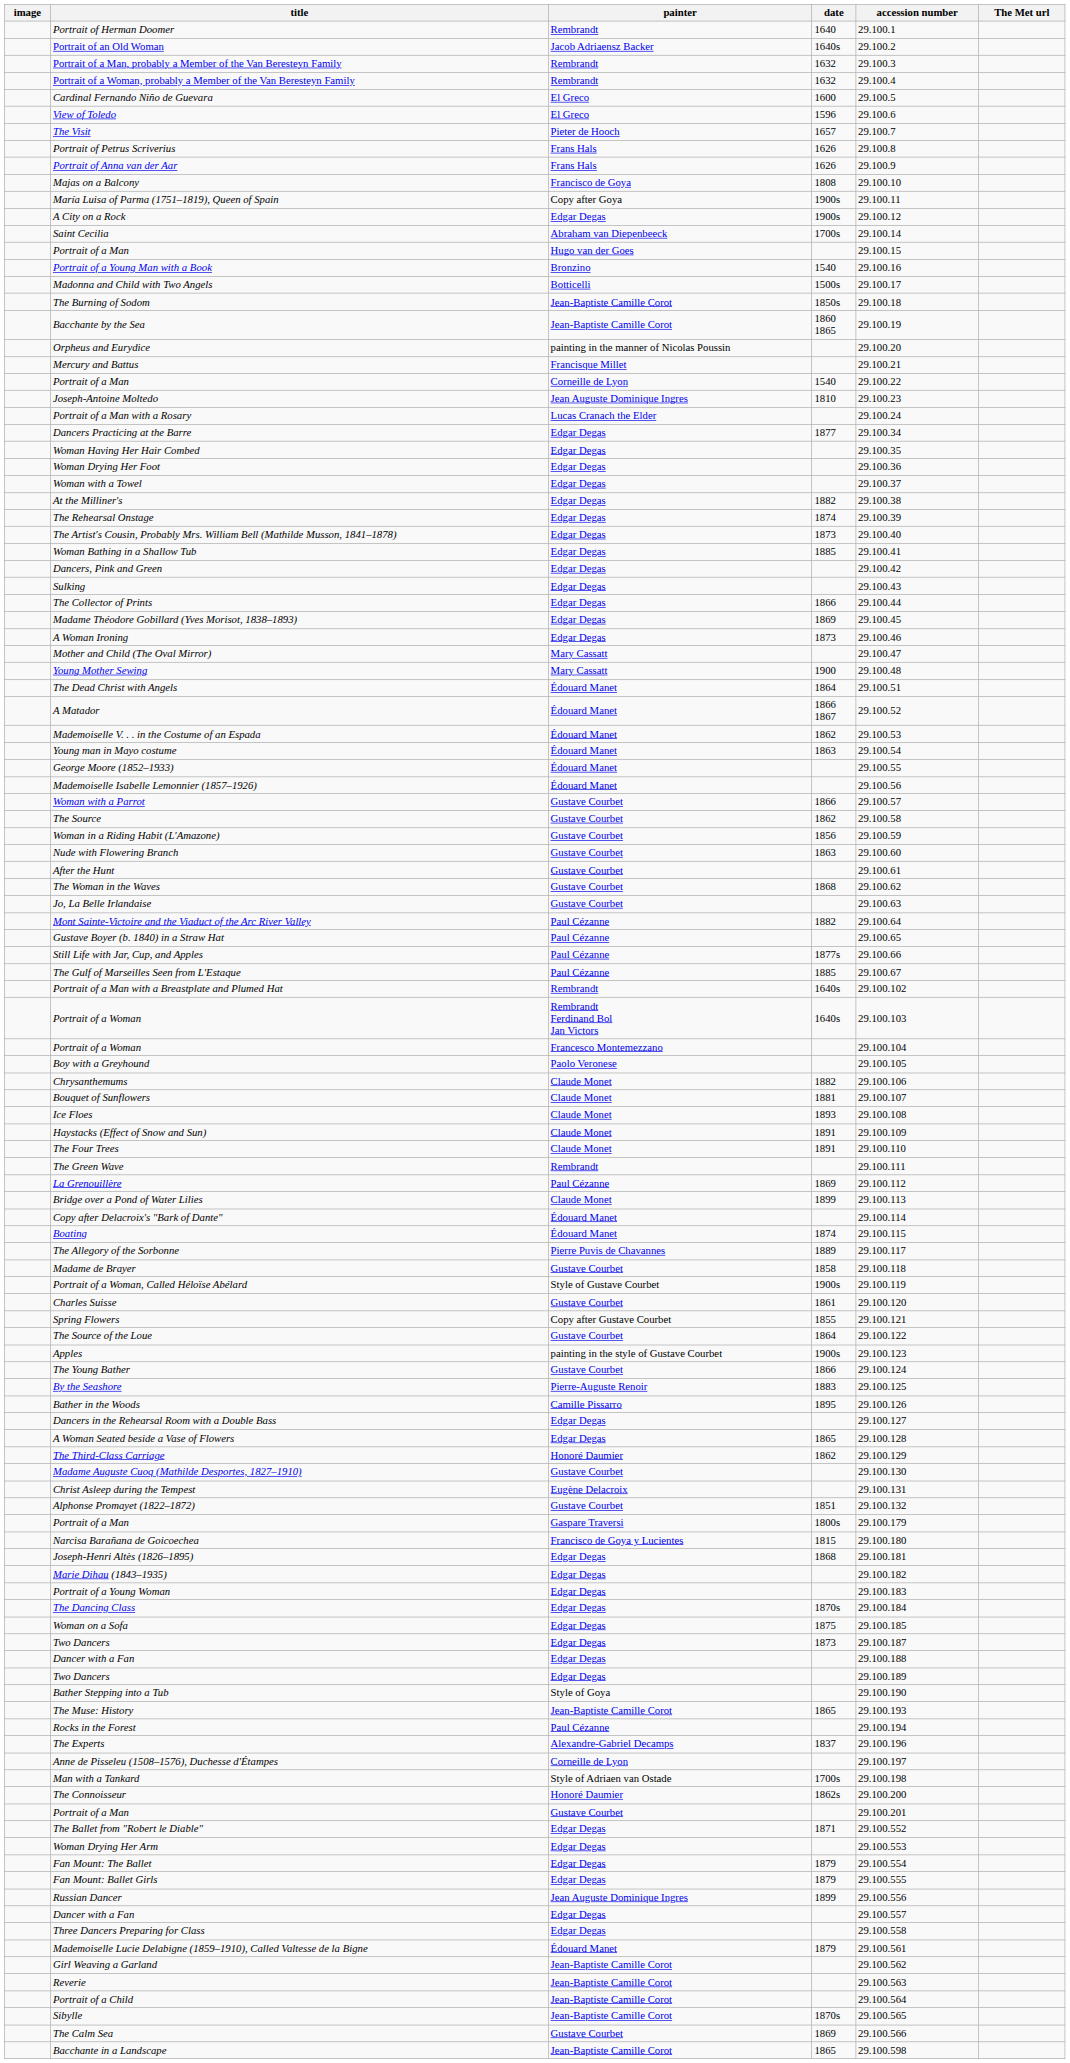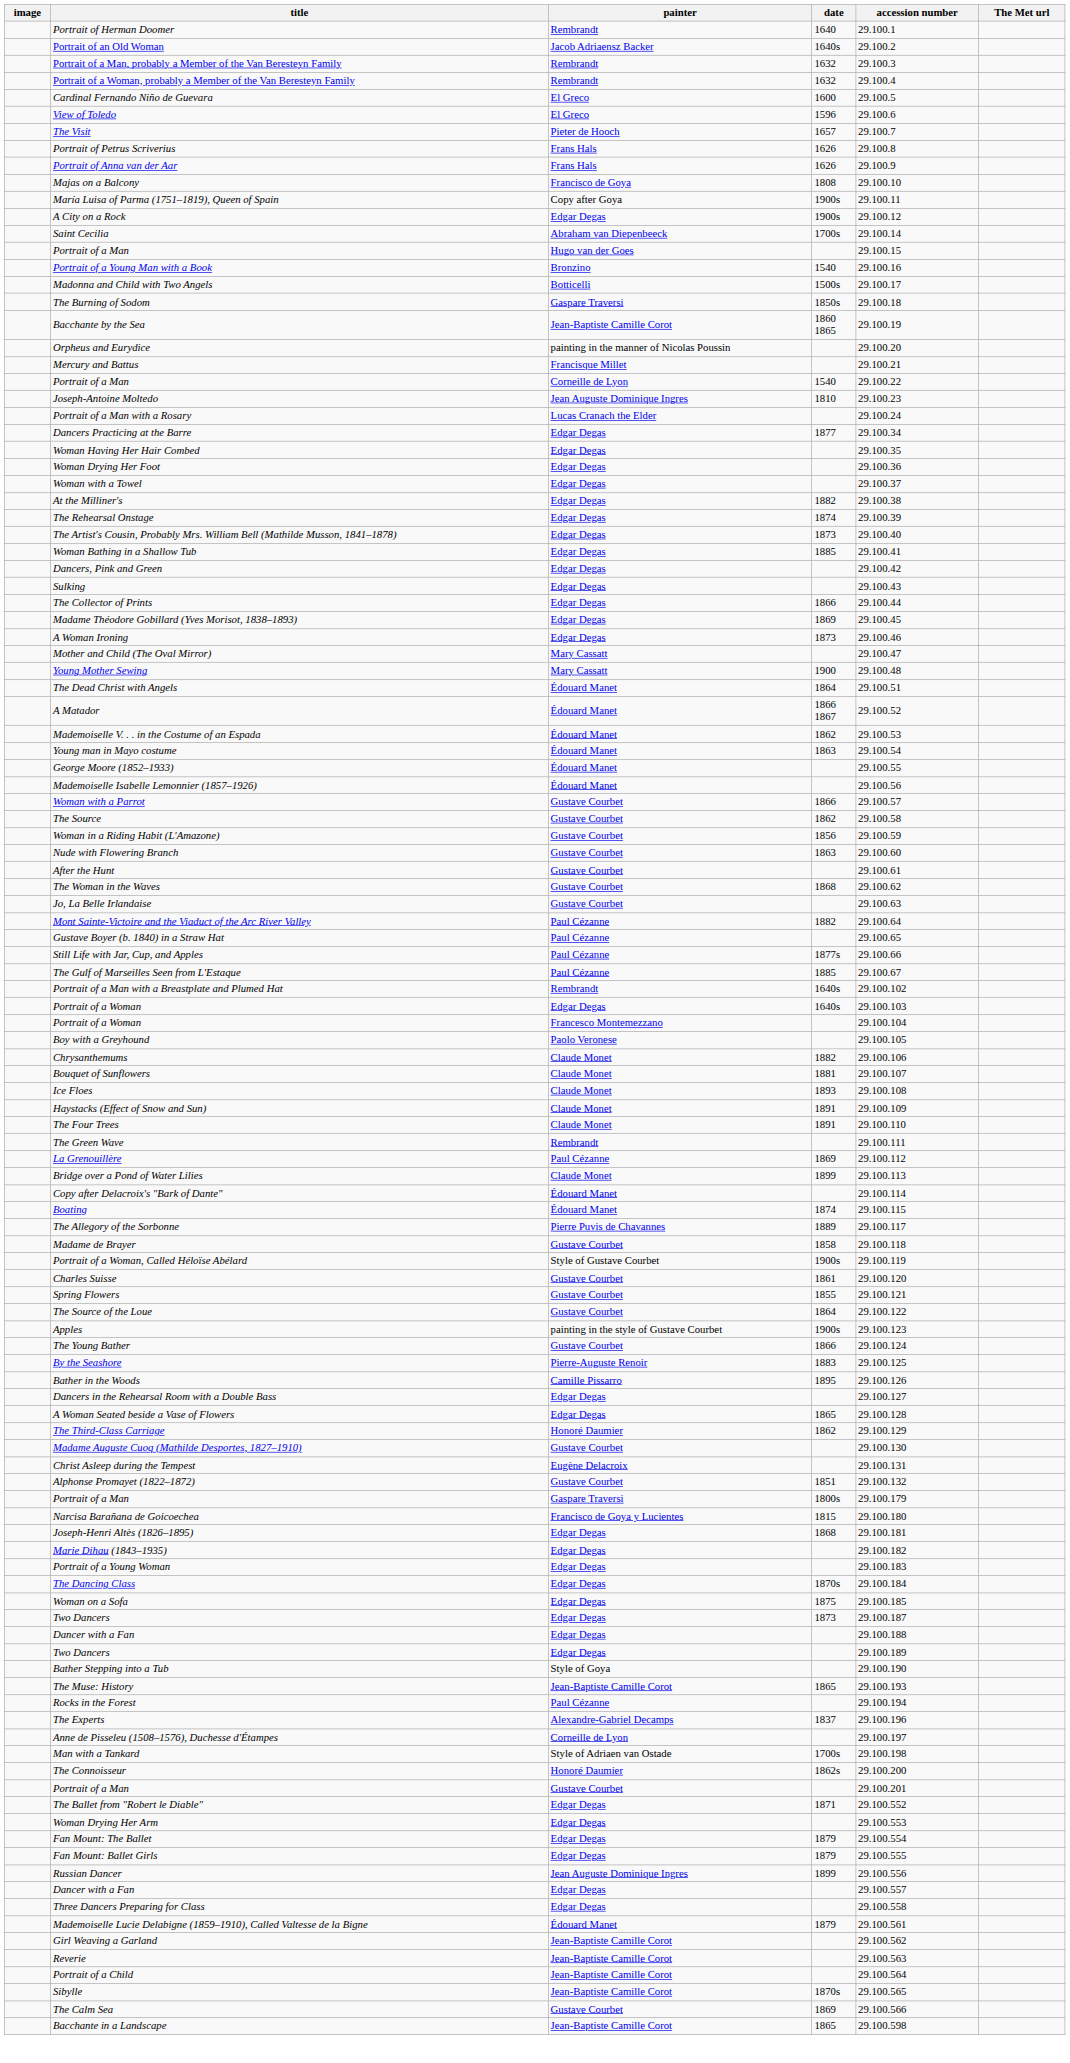The Burning of Sodom | painter: Jean-Baptiste Camille Corot -> Gaspare Traversi
Portrait of a Woman / 1640s | painter: Rembrandt Ferdinand Bol Jan Victors -> Edgar Degas
Spring Flowers | painter: Copy after Gustave Courbet -> Gustave Courbet
